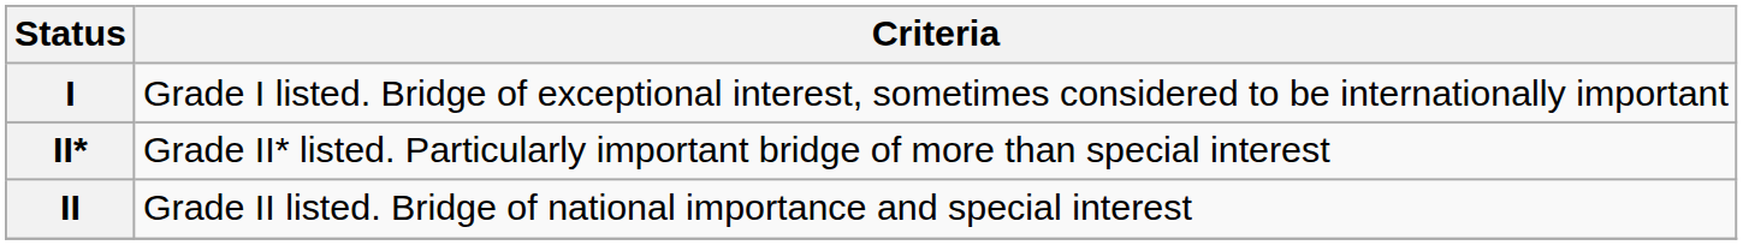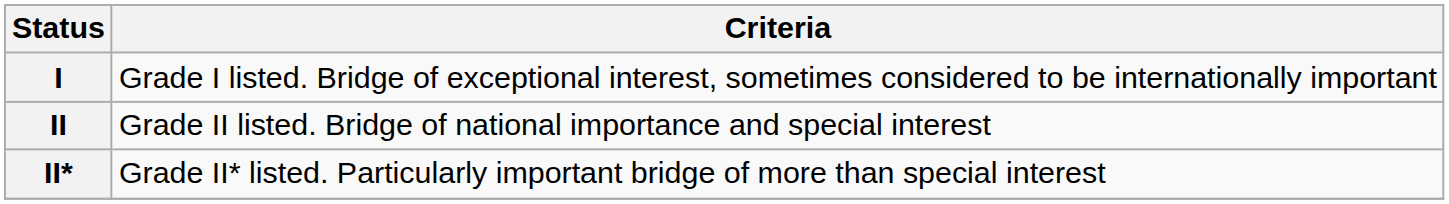rows swapped: II* <-> II
